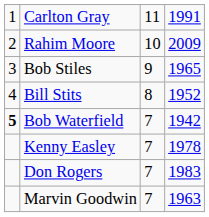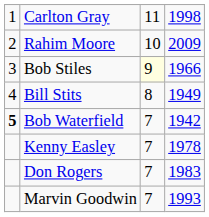Carlton Gray | column 4: 1991 -> 1998
Bob Stiles | column 3: no background -> lightyellow background
Bob Stiles | column 4: 1965 -> 1966
Bill Stits | column 4: 1952 -> 1949
Marvin Goodwin | column 4: 1963 -> 1993
